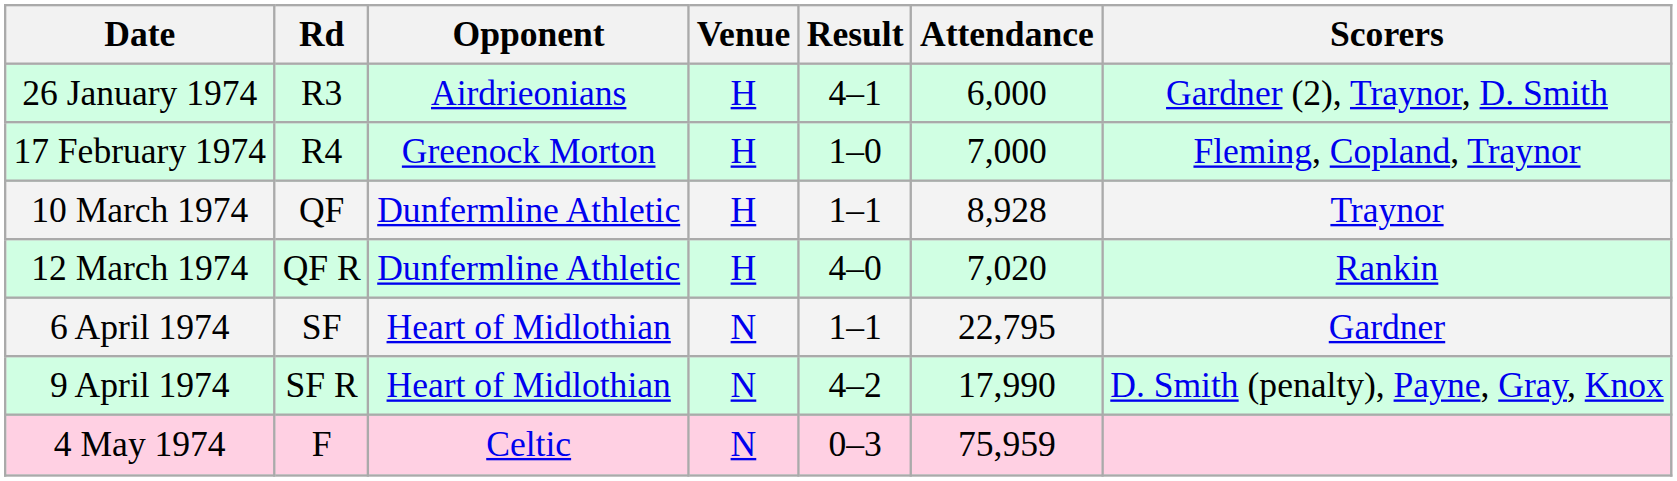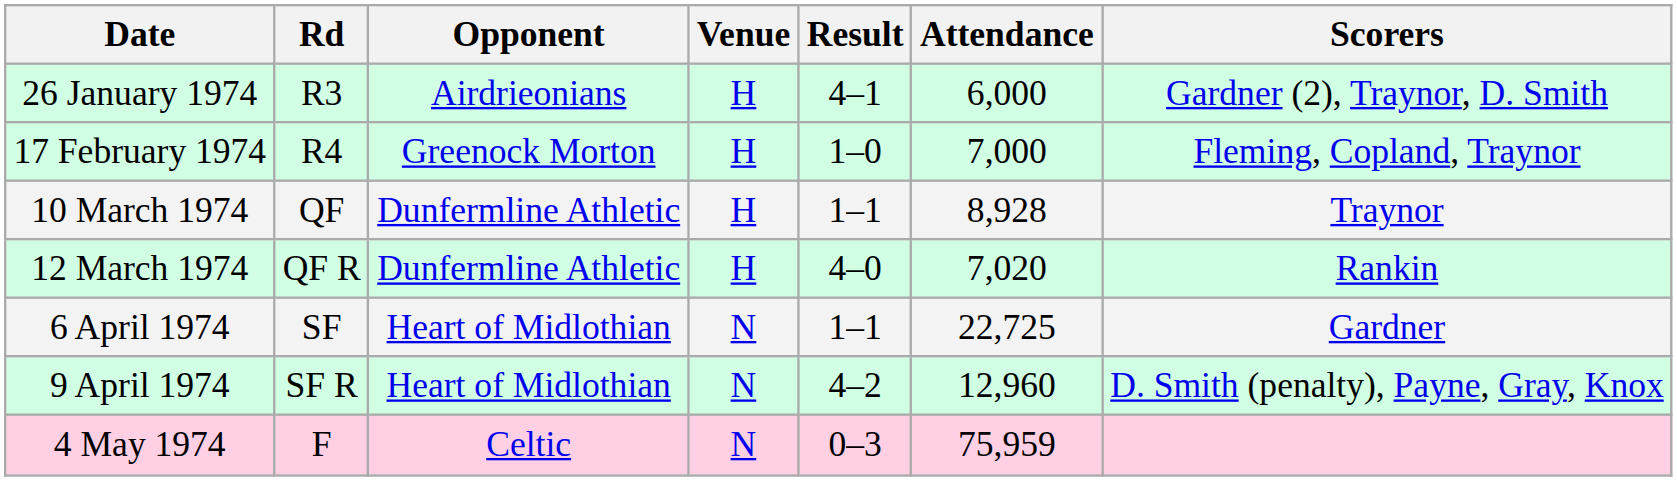6 April 1974 | Attendance: 22,795 -> 22,725
9 April 1974 | Attendance: 17,990 -> 12,960
